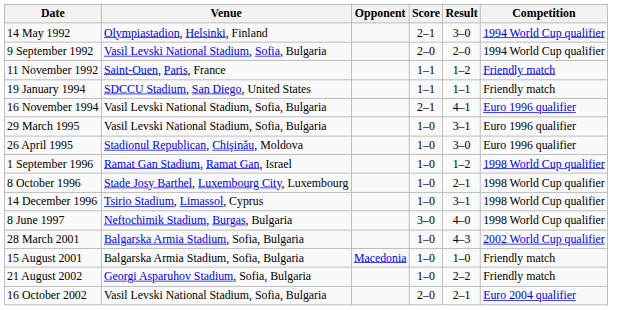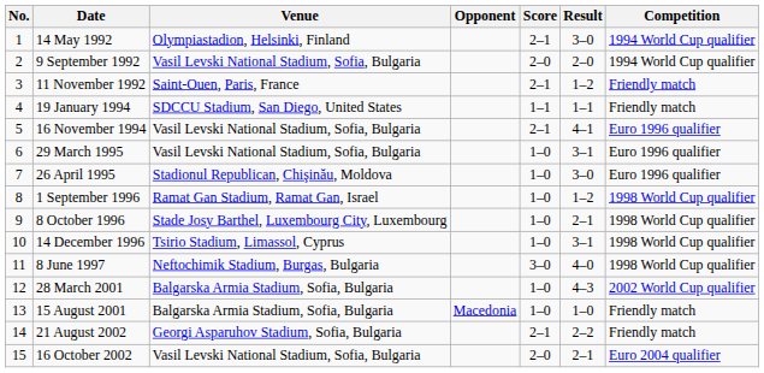+ column: No. | 1 | 2 | 3 | 4 | 5 | 6 | 7 | 8 | 9 | 10 | 11 | 12 | 13 | 14 | 15
11 November 1992 | Score: 1–1 -> 2–1
21 August 2002 | Score: 1–0 -> 2–1
